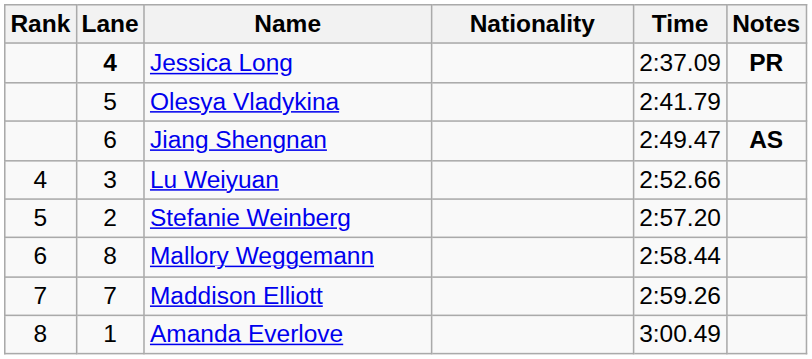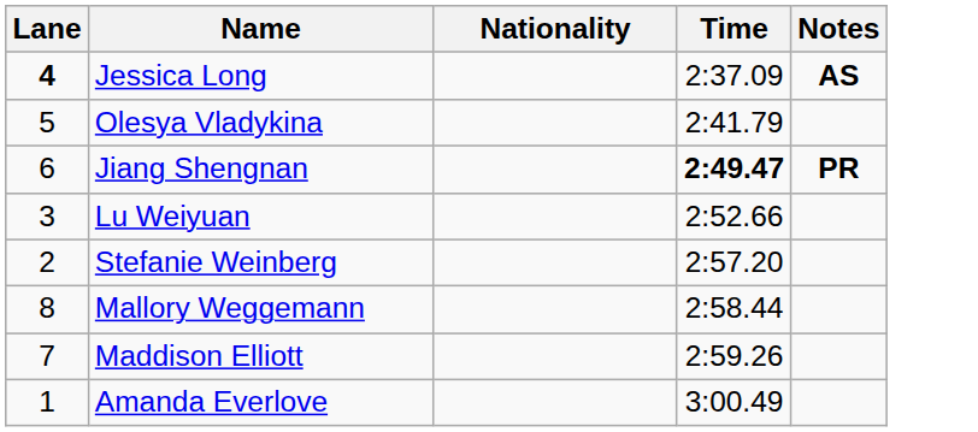- column: Rank | 4 | 5 | 6 | 7 | 8
Jessica Long | Notes: PR -> AS
Jiang Shengnan | Time: normal -> bold
Jiang Shengnan | Notes: AS -> PR
